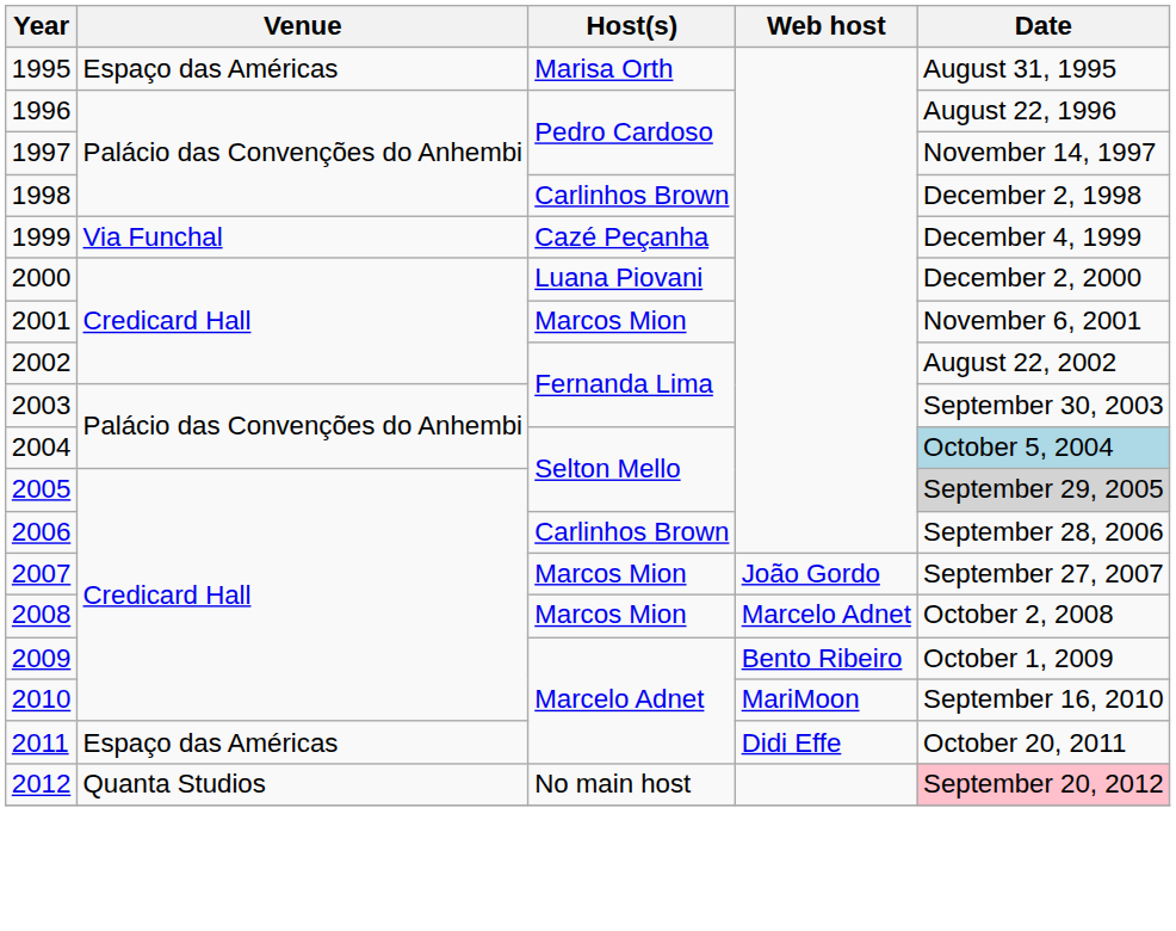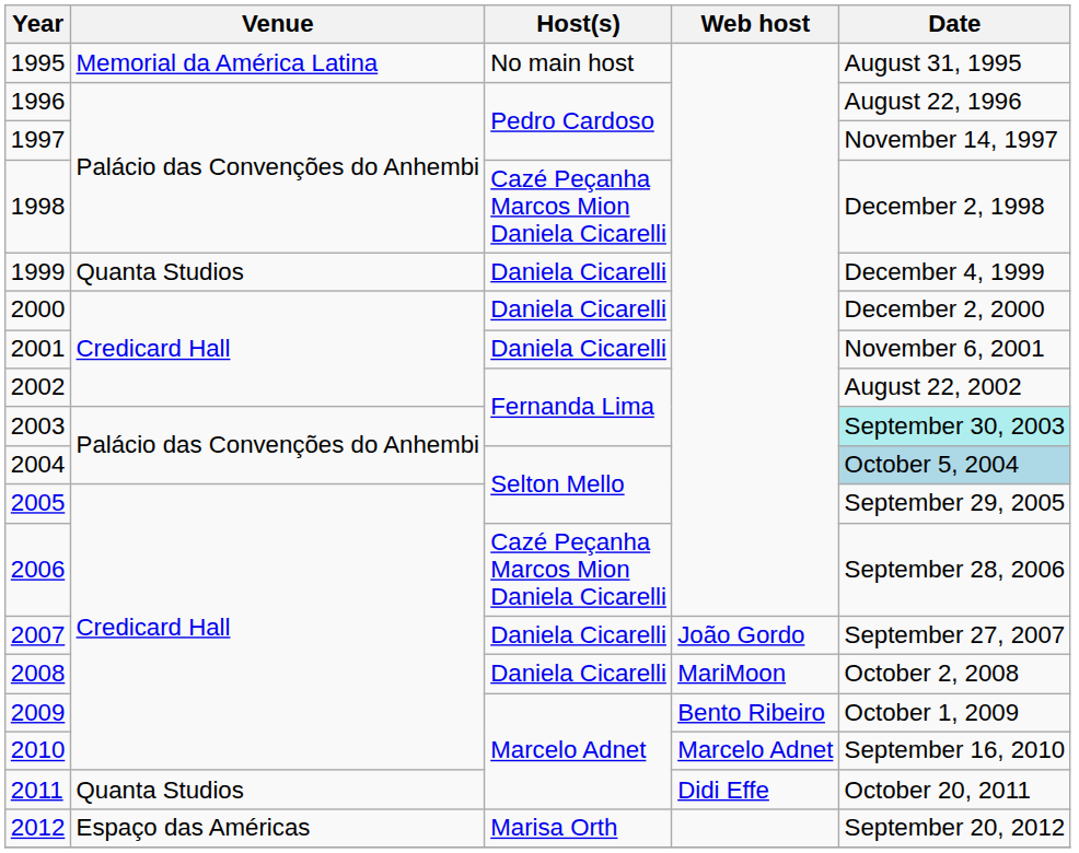1995 | Venue: Espaço das Américas -> Memorial da América Latina
1995 | Host(s): Marisa Orth -> No main host
1998 | Host(s): Carlinhos Brown -> Cazé Peçanha Marcos Mion Daniela Cicarelli
1999 | Venue: Via Funchal -> Quanta Studios
1999 | Host(s): Cazé Peçanha -> Daniela Cicarelli
2000 | Host(s): Luana Piovani -> Daniela Cicarelli
2001 | Host(s): Marcos Mion -> Daniela Cicarelli
2003 | Date: no background -> paleturquoise background
2005 | Date: lightgrey background -> no background
2006 | Host(s): Carlinhos Brown -> Cazé Peçanha Marcos Mion Daniela Cicarelli
2007 | Host(s): Marcos Mion -> Daniela Cicarelli
2008 | Host(s): Marcos Mion -> Daniela Cicarelli
2008 | Web host: Marcelo Adnet -> MariMoon
2010 | Web host: MariMoon -> Marcelo Adnet
2011 | Venue: Espaço das Américas -> Quanta Studios
2012 | Venue: Quanta Studios -> Espaço das Américas
2012 | Host(s): No main host -> Marisa Orth
2012 | Date: pink background -> no background
